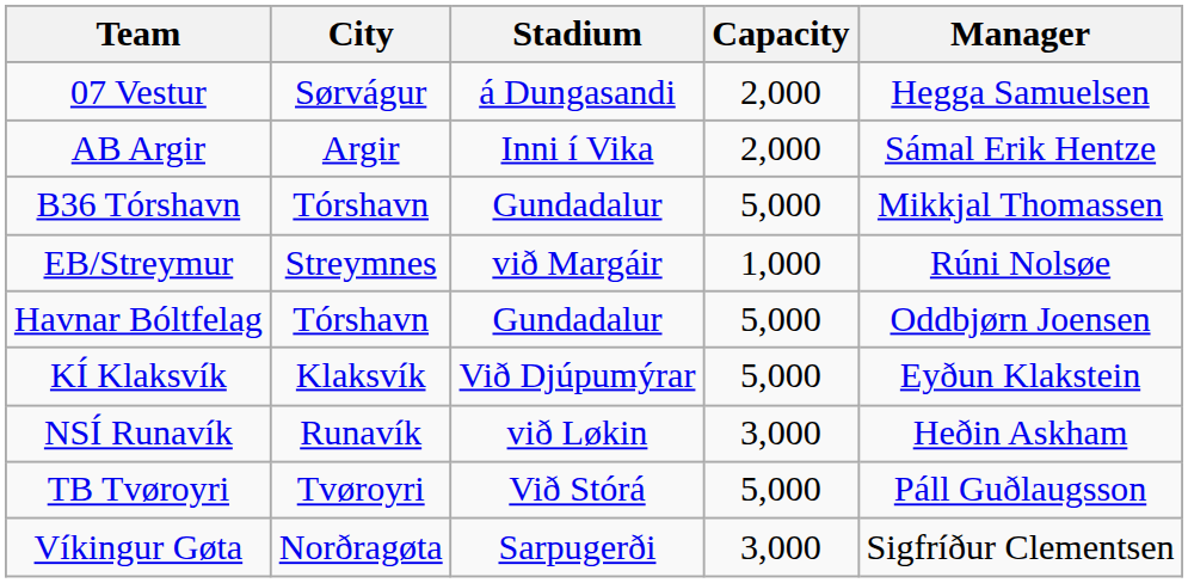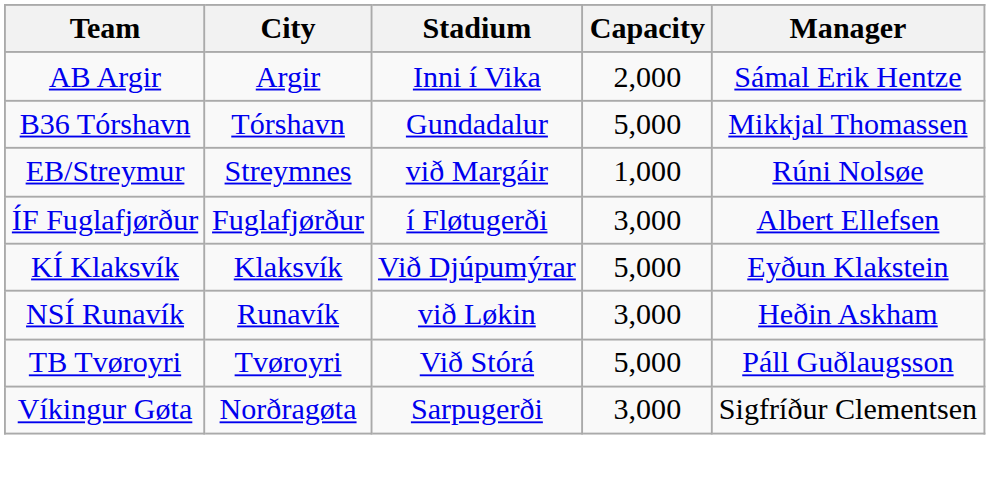- row: 07 Vestur | Sørvágur | á Dungasandi | 2,000 | Hegga Samuelsen
- row: Havnar Bóltfelag | Tórshavn | Gundadalur | 5,000 | Oddbjørn Joensen
+ row: ÍF Fuglafjørður | Fuglafjørður | í Fløtugerði | 3,000 | Albert Ellefsen
